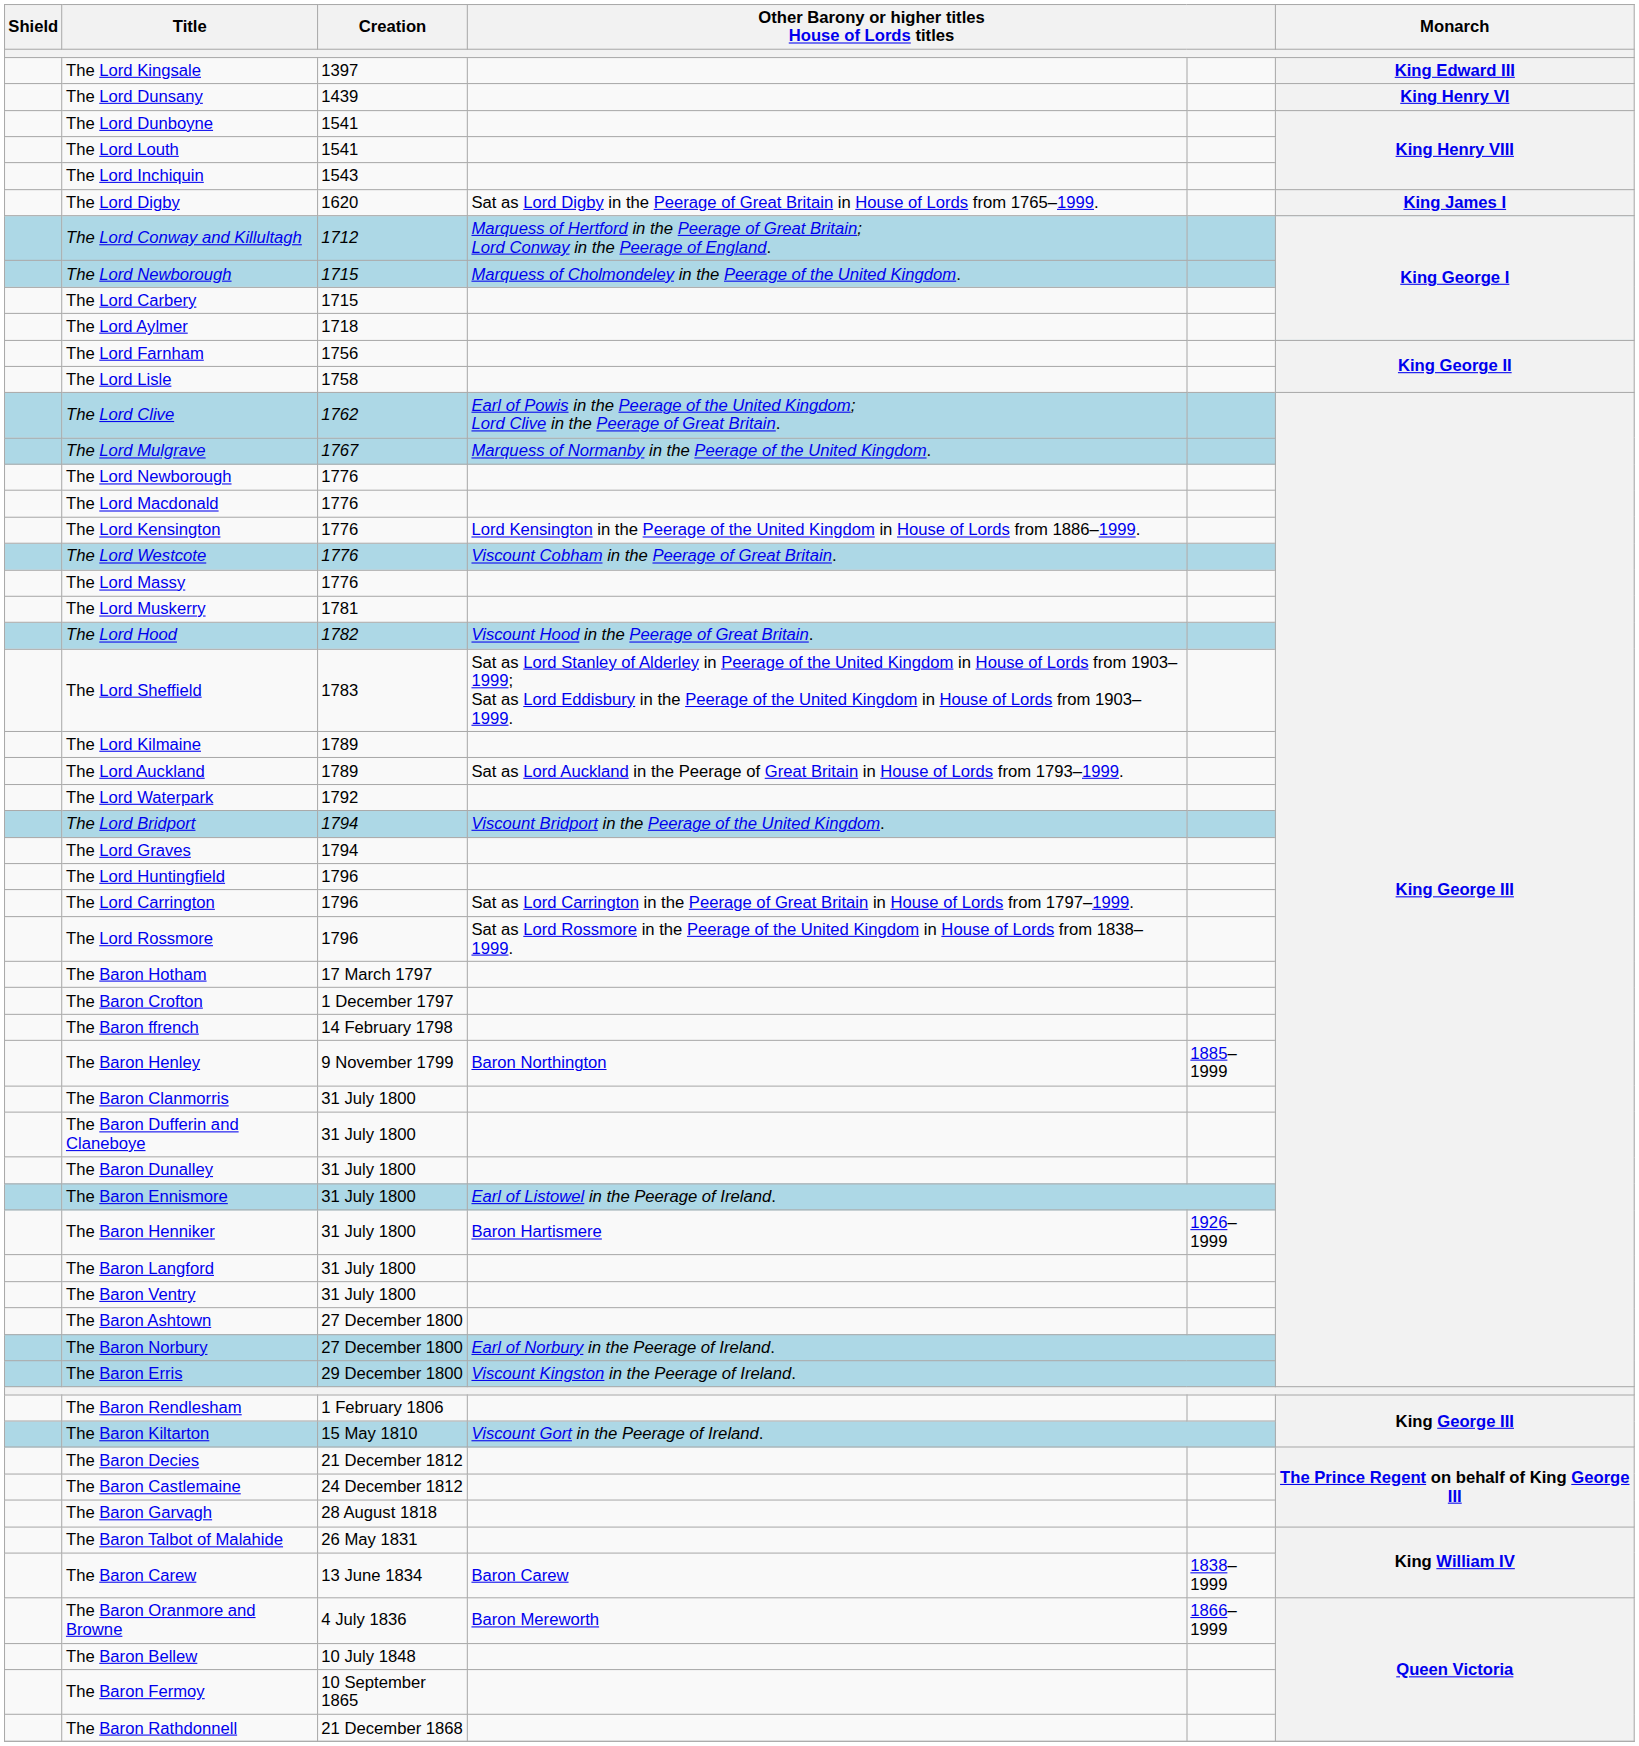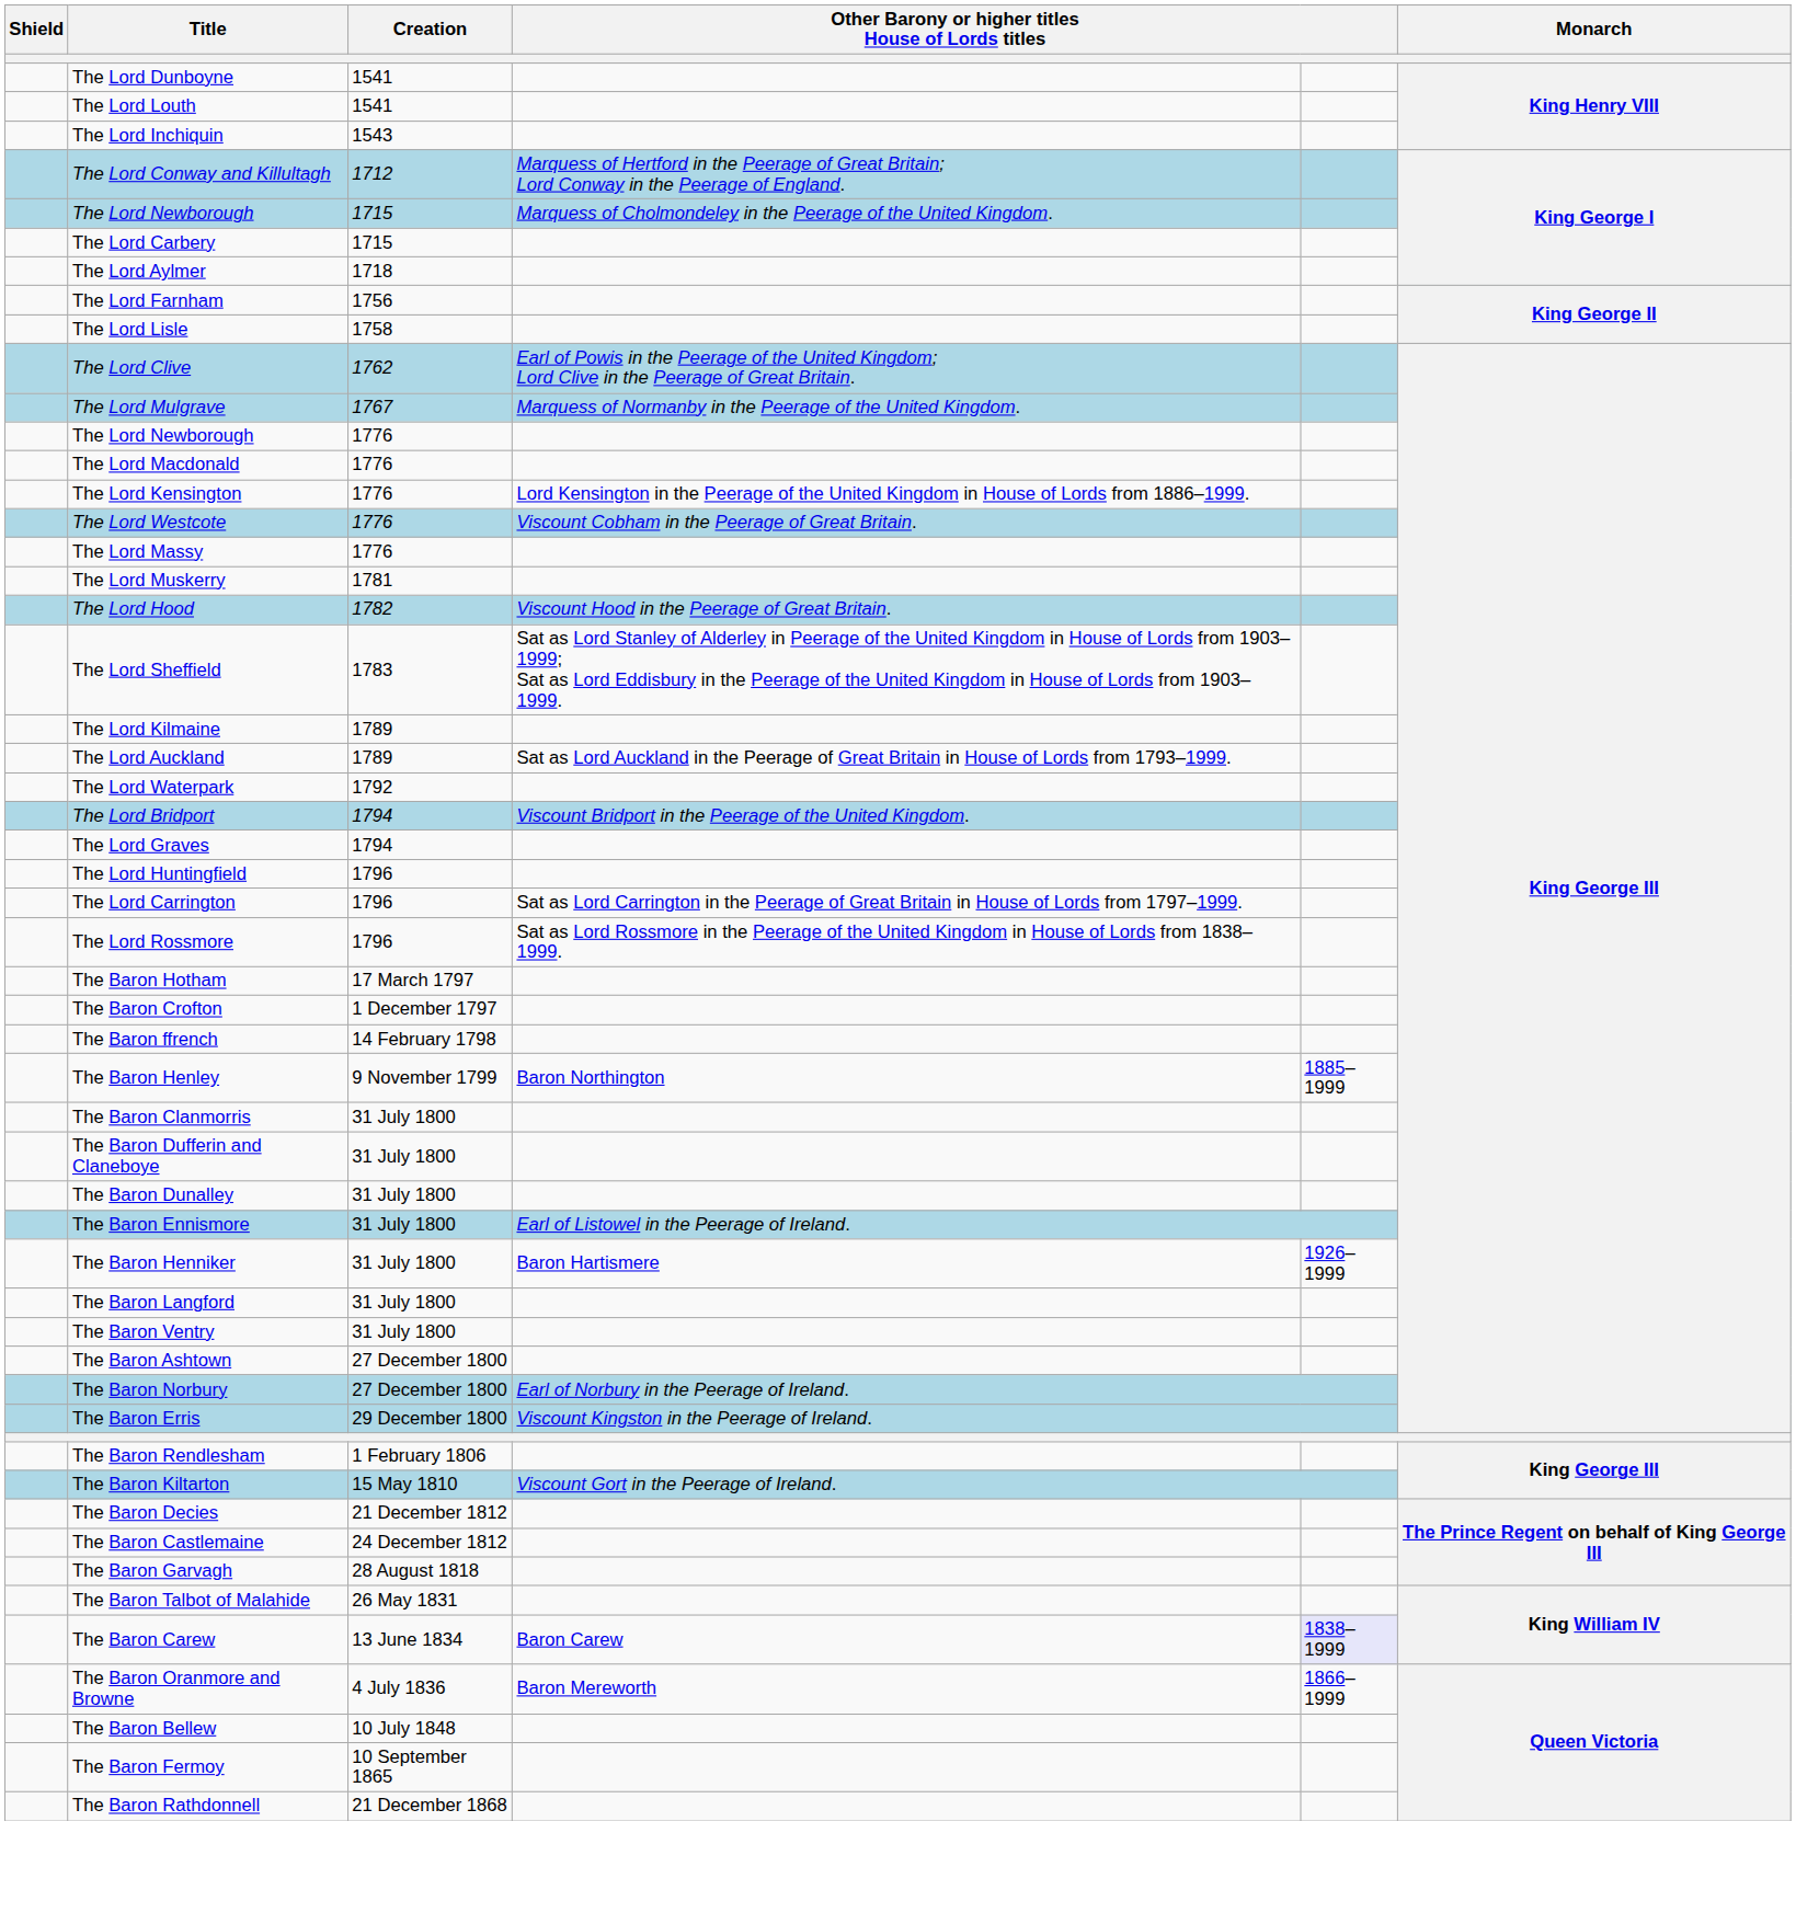- row: The Lord Kingsale | 1397 | King Edward III
- row: The Lord Dunsany | 1439 | King Henry VI
- row: The Lord Digby | 1620 | Sat as Lord Digby in the Peerage of Great Britain in House of Lords from 1765–1999. | King James I
The Baron Carew | column 5: no background -> lavender background
